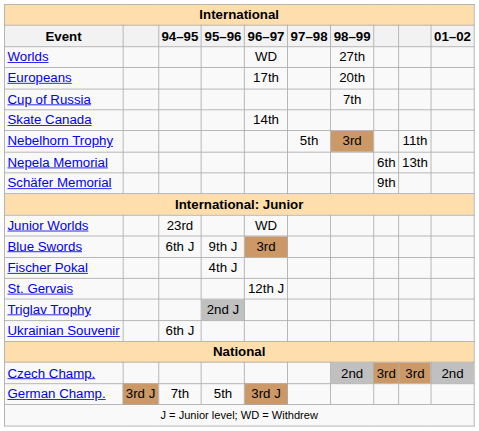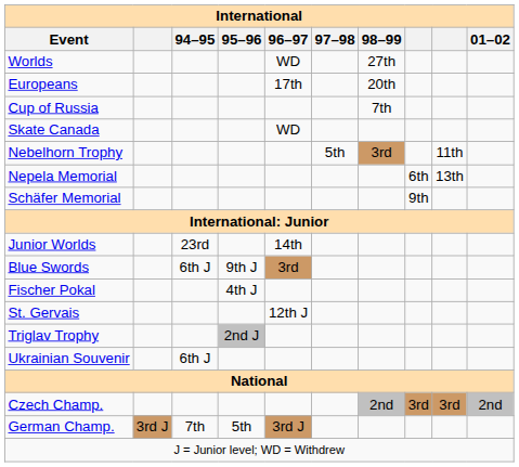Skate Canada | 96–97: 14th -> WD
Junior Worlds | 96–97: WD -> 14th
